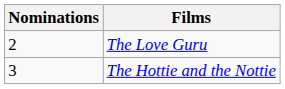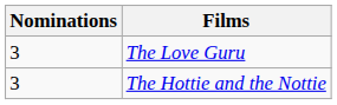The Love Guru | Nominations: 2 -> 3
